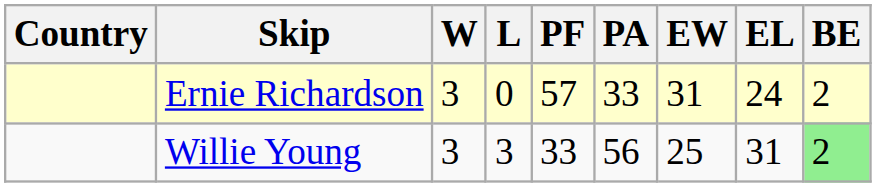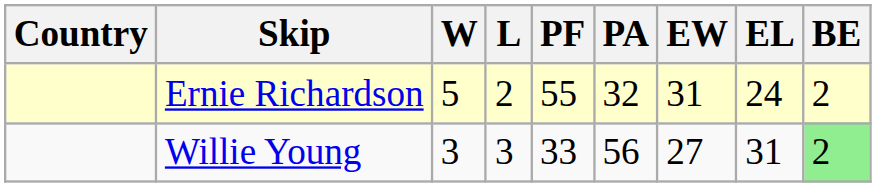Ernie Richardson | W: 3 -> 5
Ernie Richardson | L: 0 -> 2
Ernie Richardson | PF: 57 -> 55
Ernie Richardson | PA: 33 -> 32
Willie Young | EW: 25 -> 27
